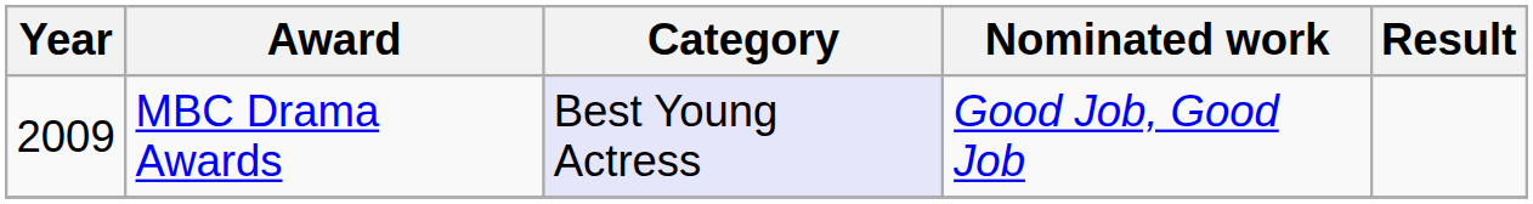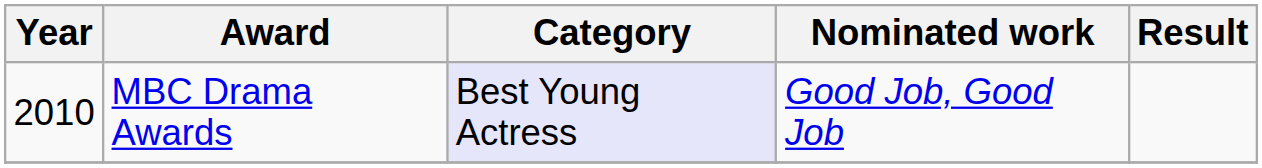MBC Drama Awards | Year: 2009 -> 2010
